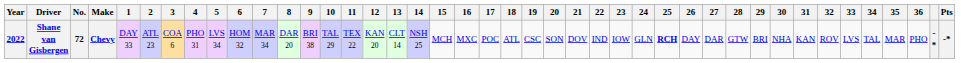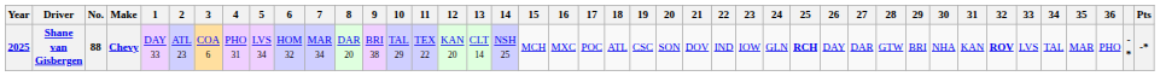Shane van Gisbergen | Year: 2022 -> 2025
Shane van Gisbergen | No.: 72 -> 88
Shane van Gisbergen | 32: normal -> bold
